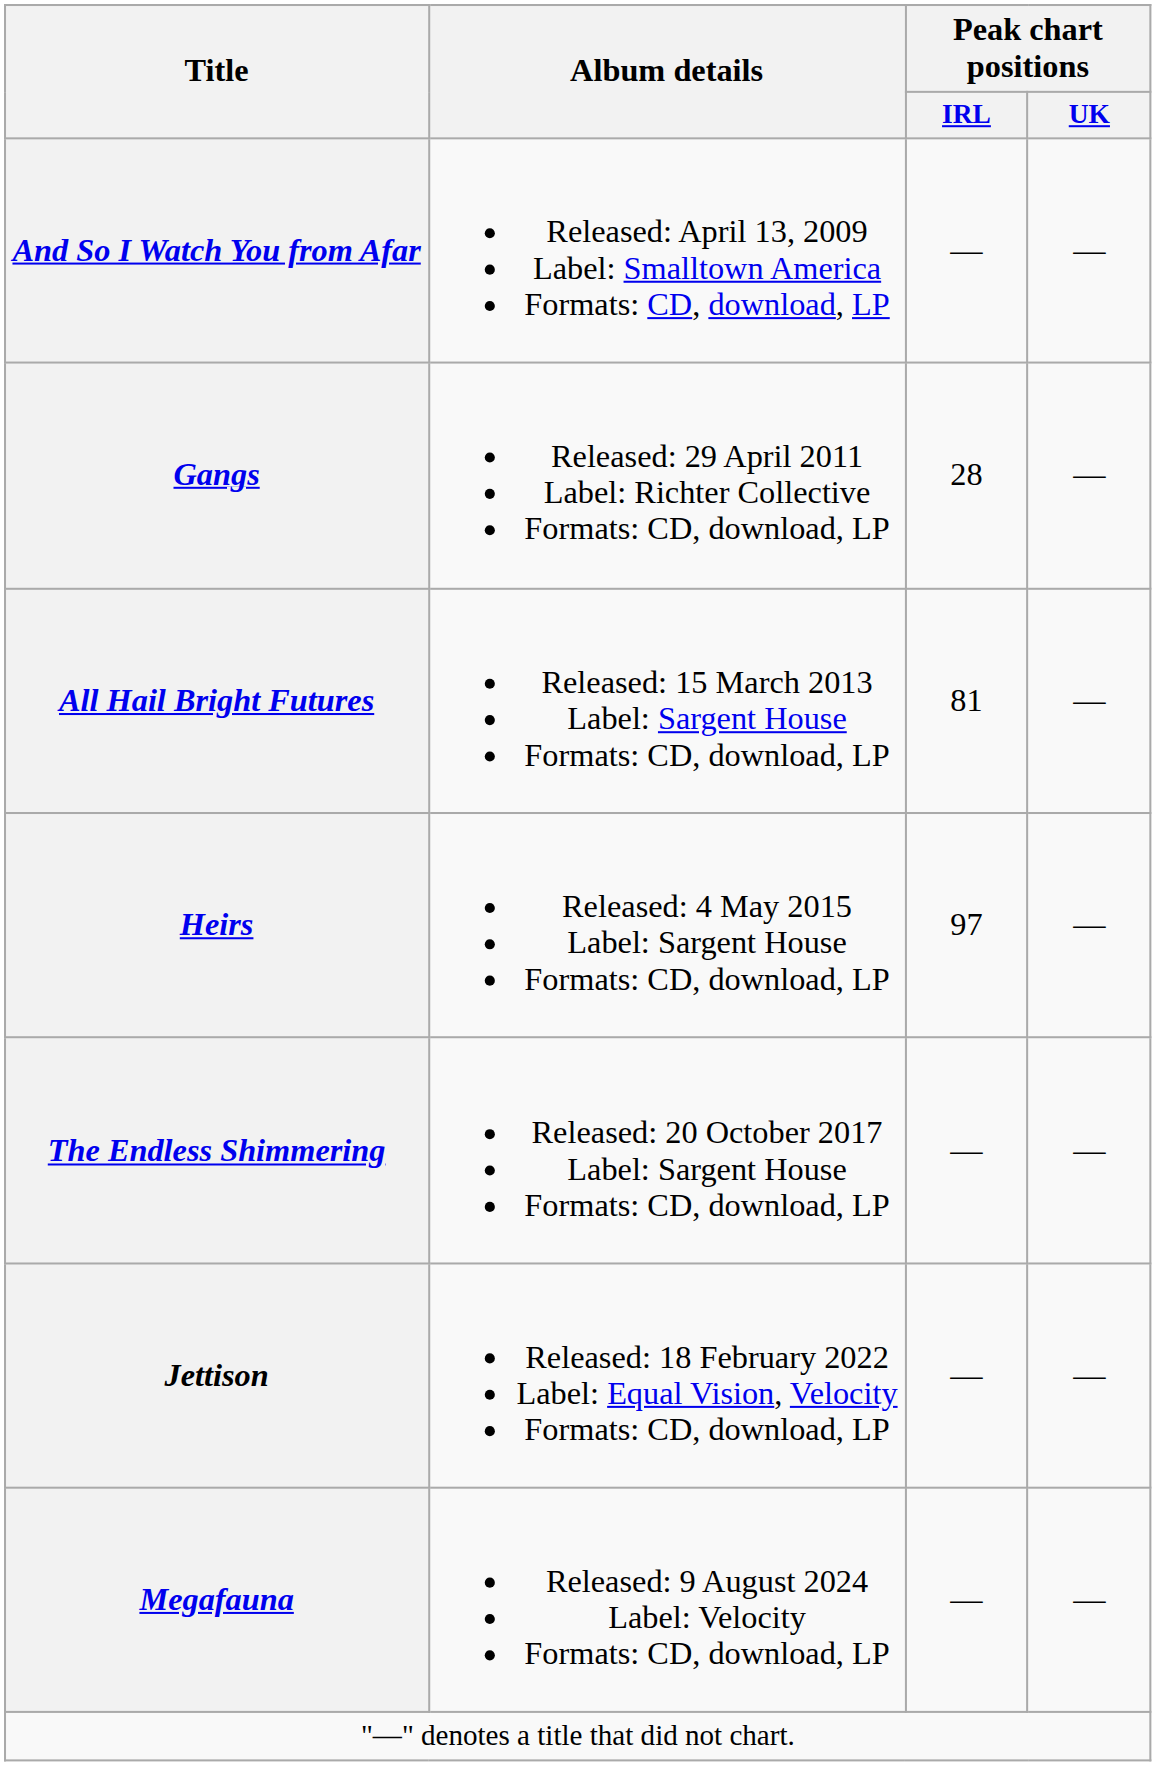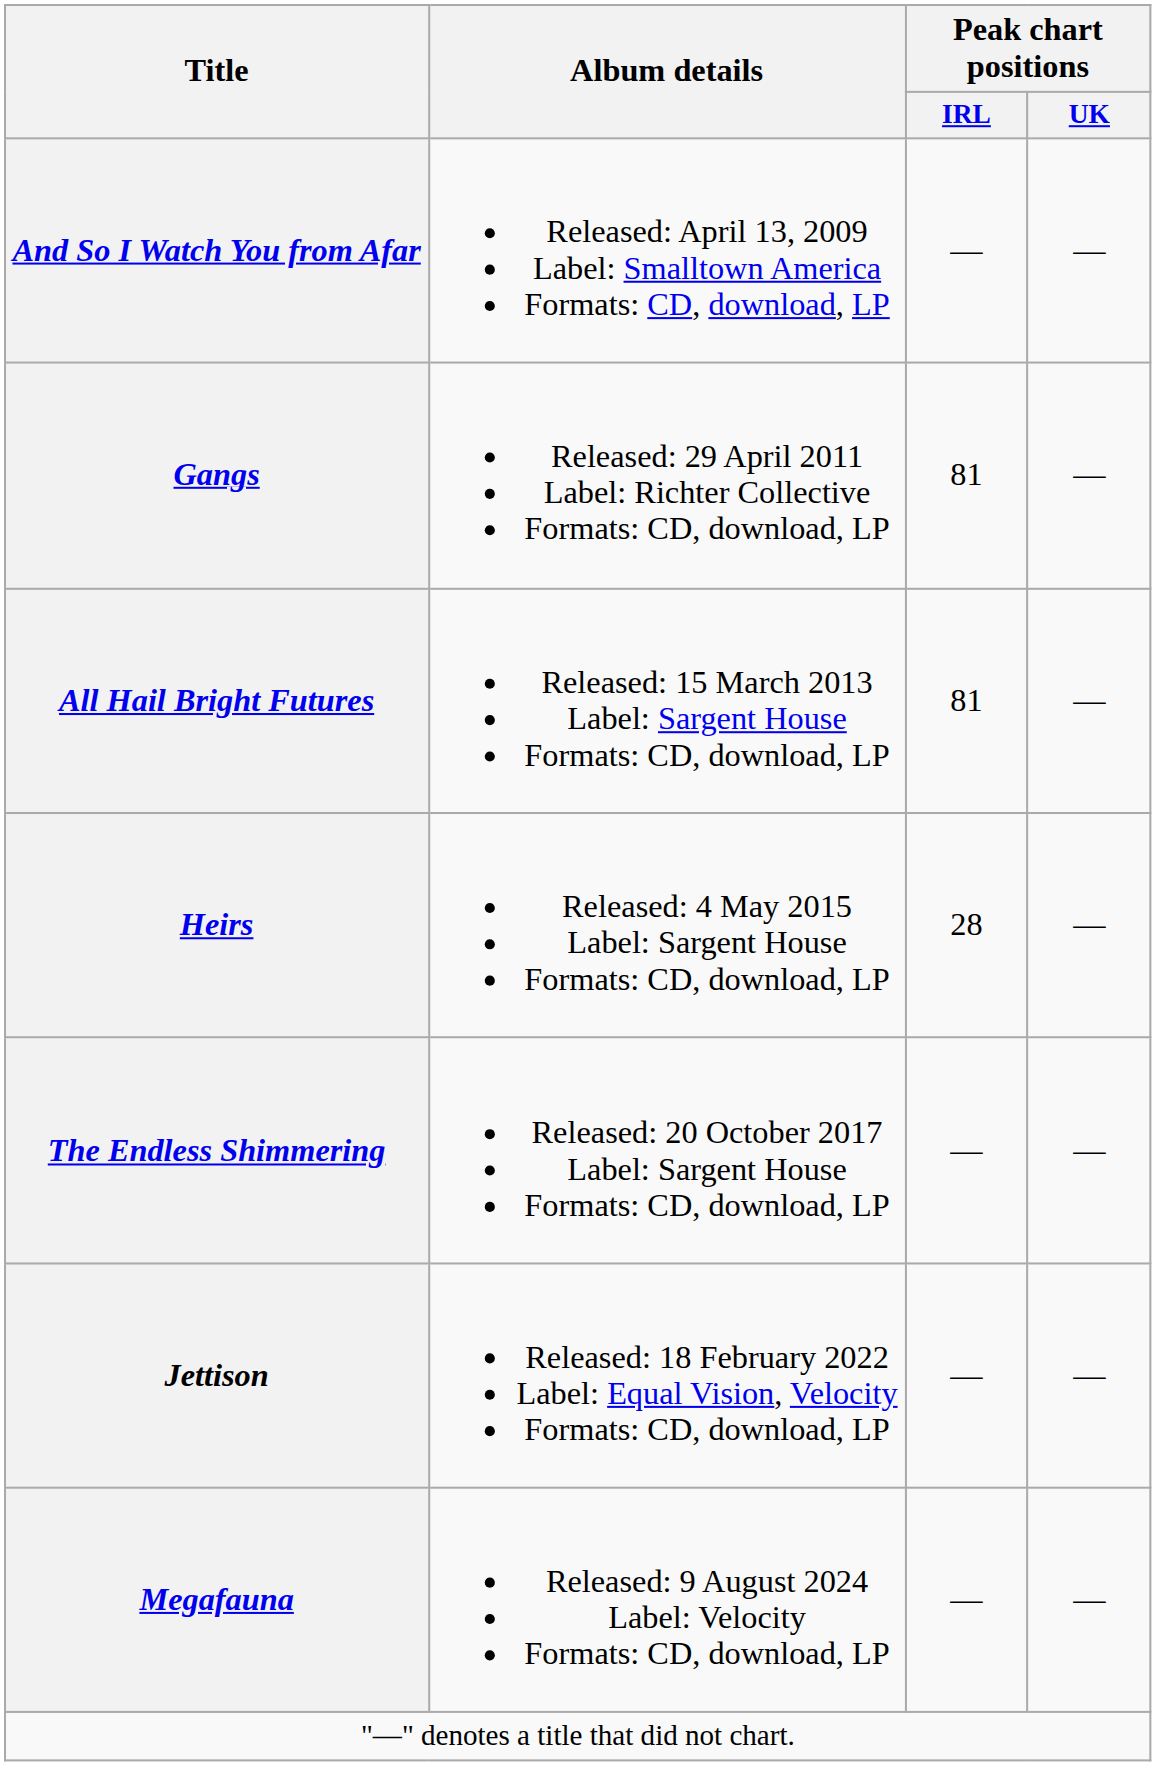Gangs | Peak chart positions / IRL: 28 -> 81
Heirs | Peak chart positions / IRL: 97 -> 28
